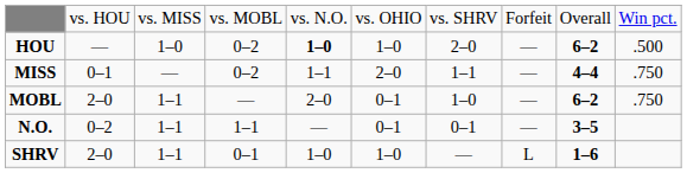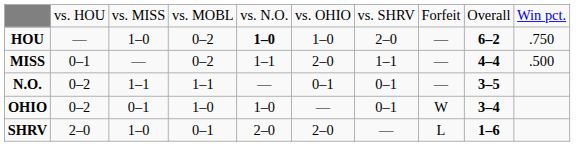HOU | column 10: .500 -> .750
MISS | column 10: .750 -> .500
- row: MOBL | 2–0 | 1–1 | — | 2–0 | 0–1 | 1–0 | — | 6–2 | .750
+ row: OHIO | 0–2 | 0–1 | 1–0 | 1–0 | — | 0–1 | W | 3–4
SHRV | column 3: 1–1 -> 1–0
SHRV | column 5: 1–0 -> 2–0
SHRV | column 6: 1–0 -> 2–0
